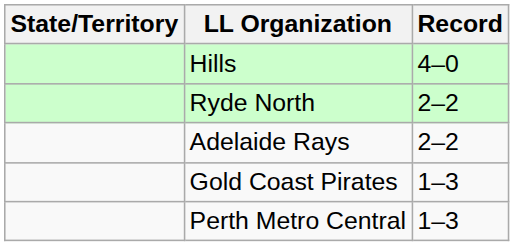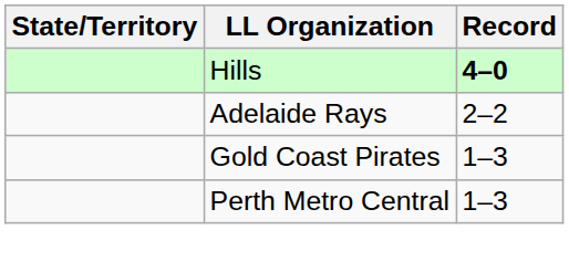Hills | Record: normal -> bold
- row: Ryde North | 2–2
